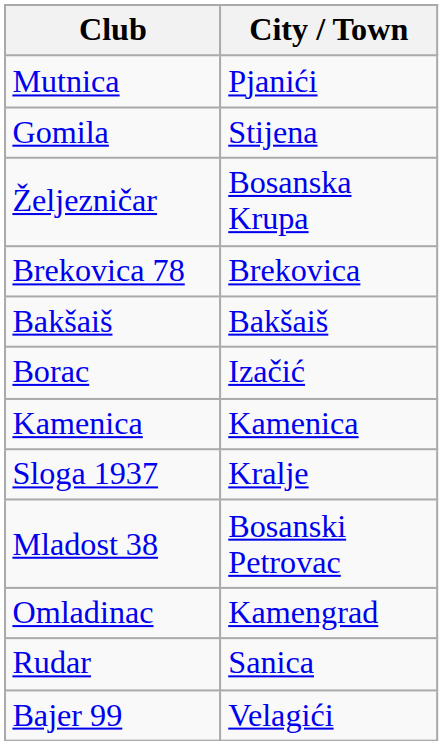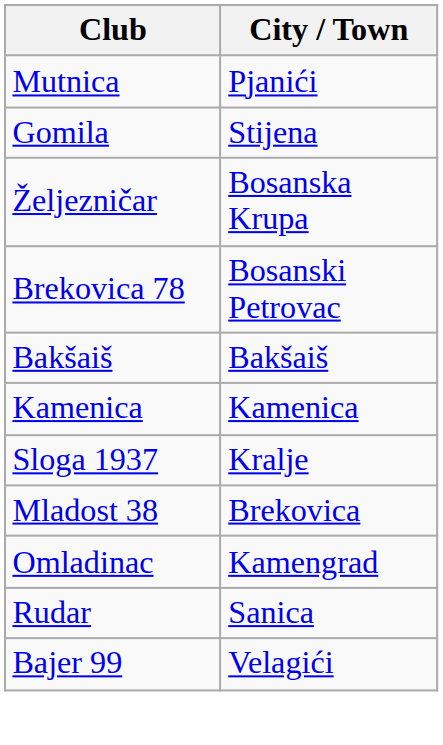Brekovica 78 | City / Town: Brekovica -> Bosanski Petrovac
- row: Borac | Izačić
Mladost 38 | City / Town: Bosanski Petrovac -> Brekovica
